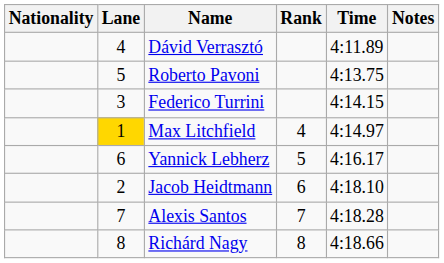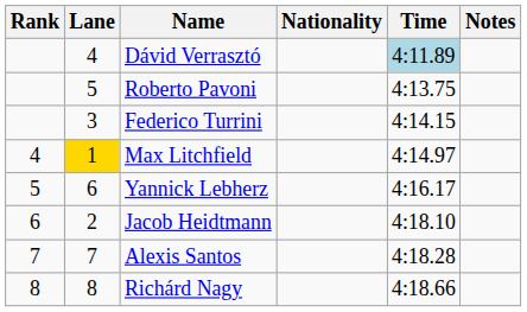columns swapped: Rank <-> Nationality
Dávid Verrasztó | Time: no background -> lightblue background
